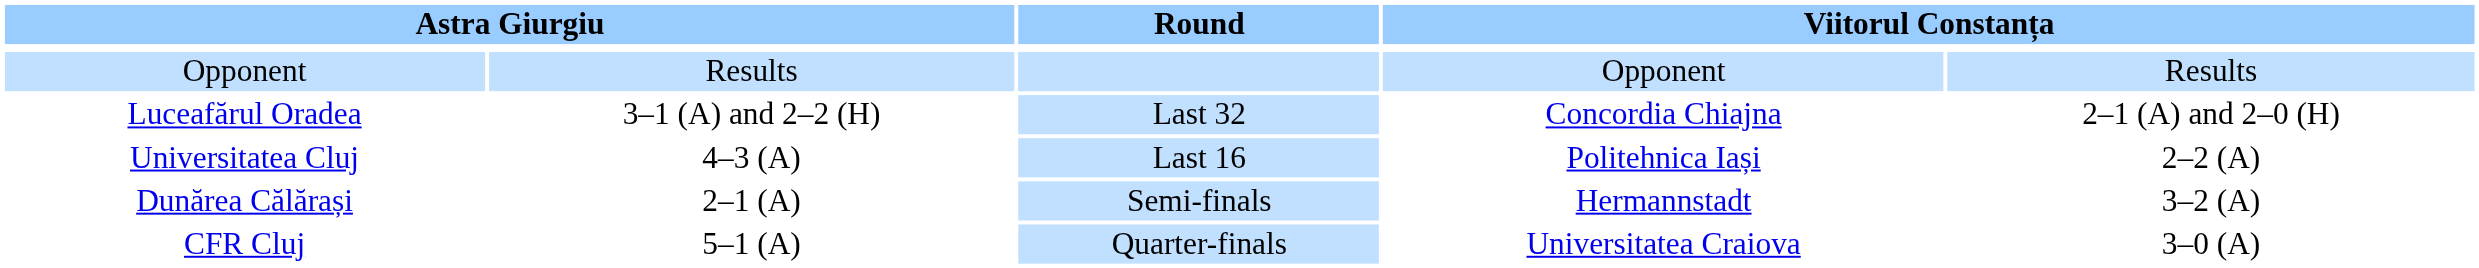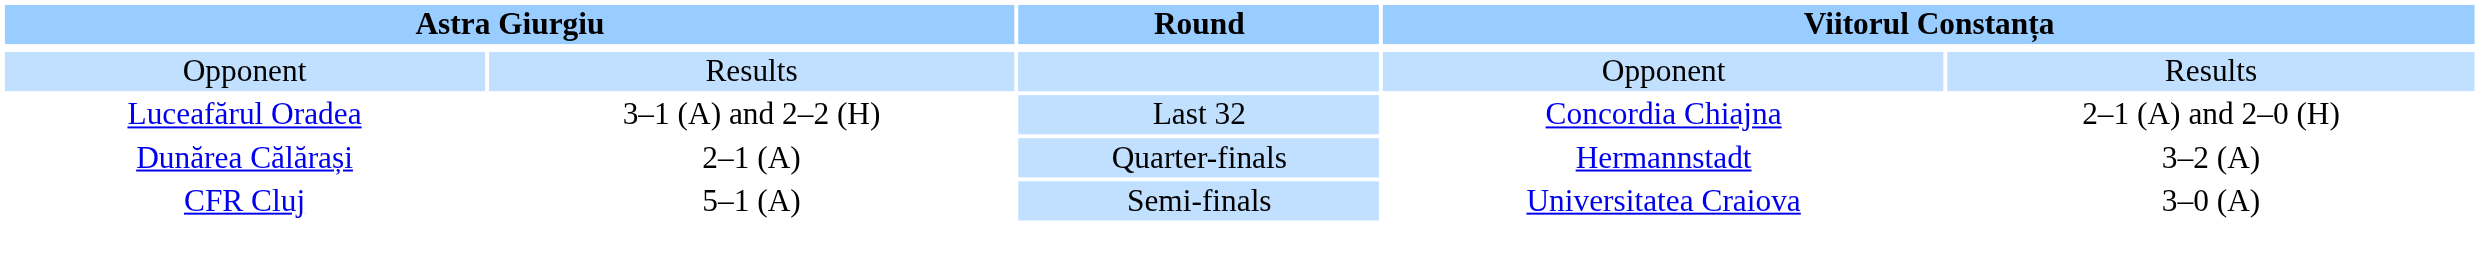- row: Universitatea Cluj | 4–3 (A) | Last 16 | Politehnica Iași | 2–2 (A)
Dunărea Călărași | Round: Semi-finals -> Quarter-finals
CFR Cluj | Round: Quarter-finals -> Semi-finals
